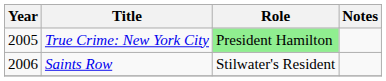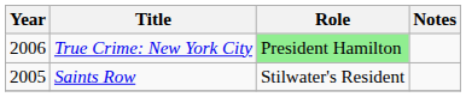True Crime: New York City | Year: 2005 -> 2006
Saints Row | Year: 2006 -> 2005
